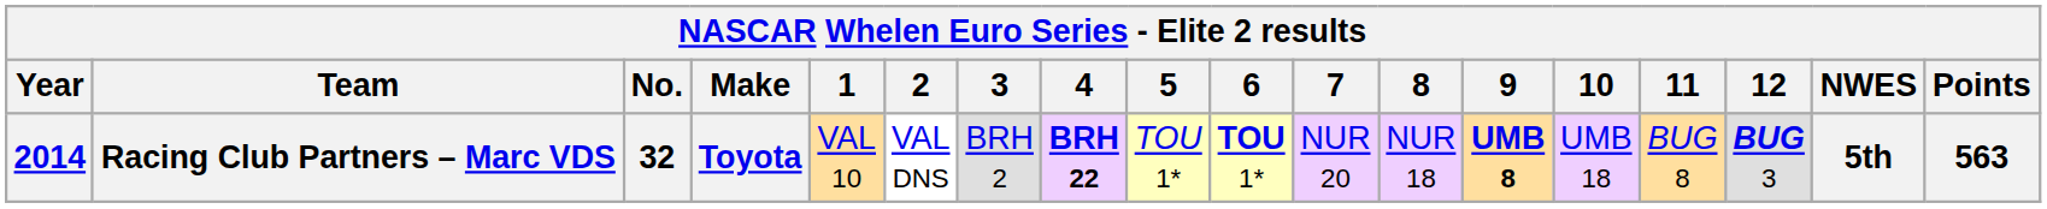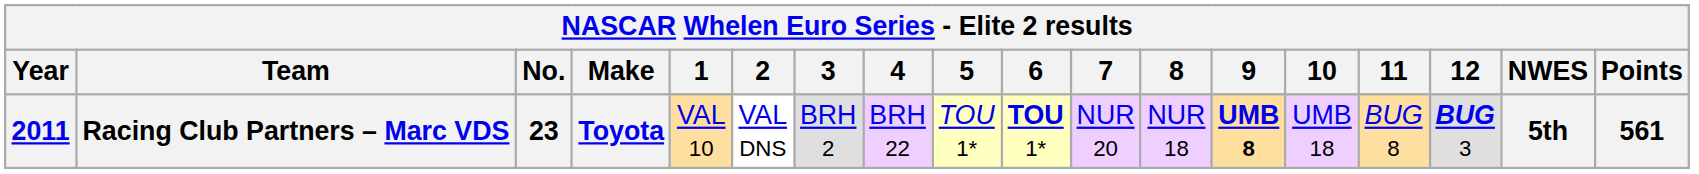Racing Club Partners – Marc VDS | Year: 2014 -> 2011
Racing Club Partners – Marc VDS | No.: 32 -> 23
Racing Club Partners – Marc VDS | 4: bold -> normal
Racing Club Partners – Marc VDS | Points: 563 -> 561
